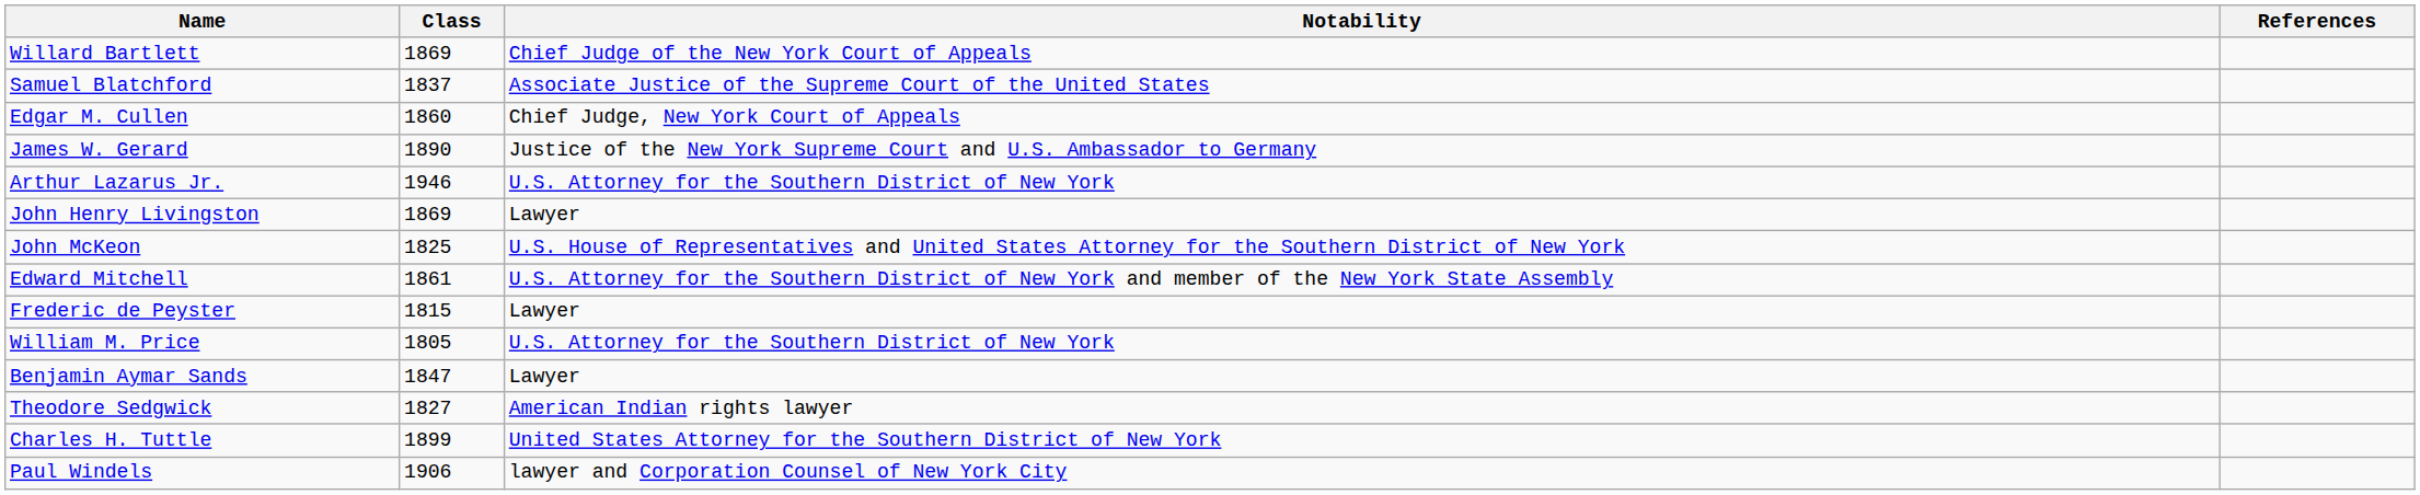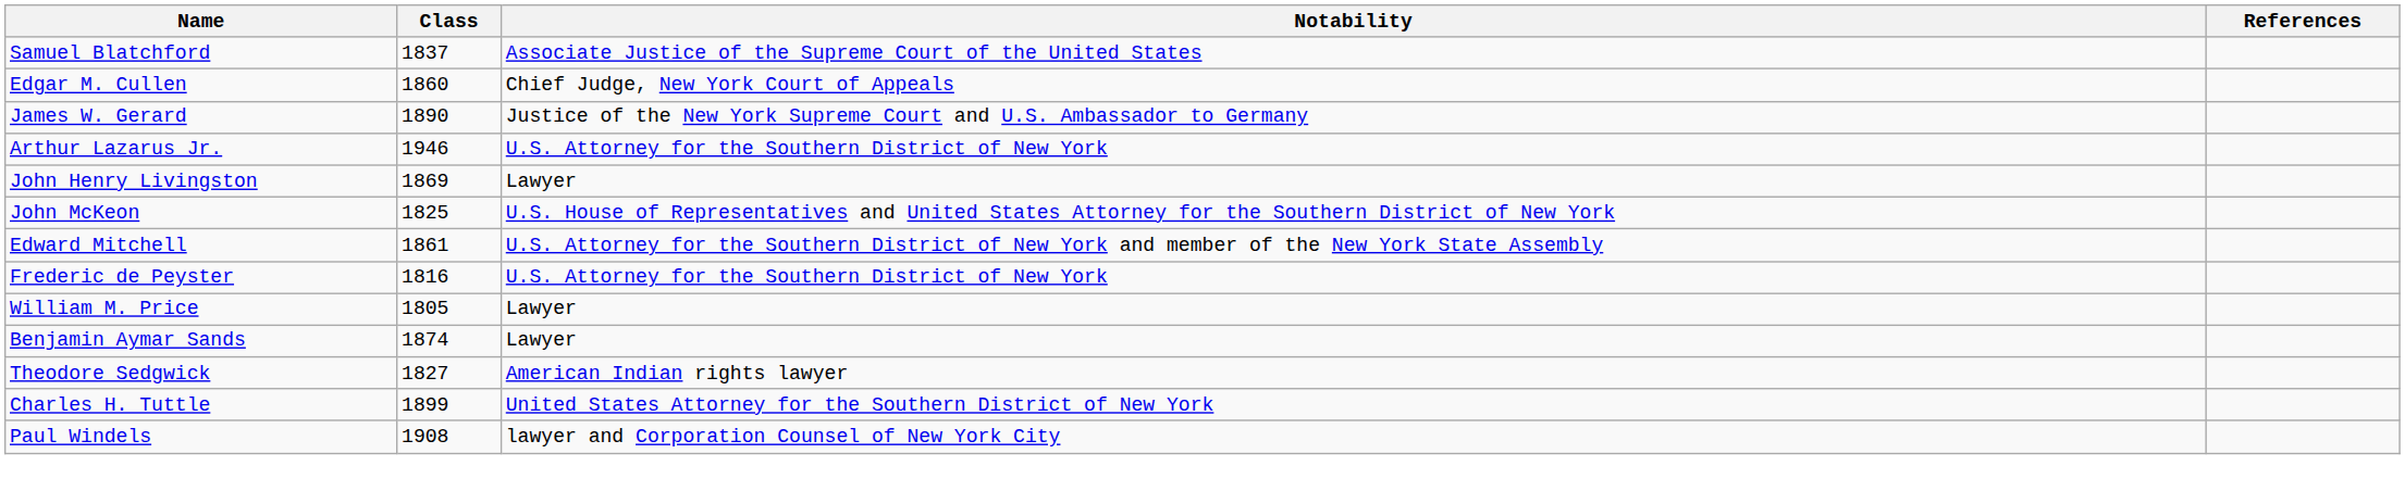- row: Willard Bartlett | 1869 | Chief Judge of the New York Court of Appeals
Frederic de Peyster | Class: 1815 -> 1816
Frederic de Peyster | Notability: Lawyer -> U.S. Attorney for the Southern District of New York
William M. Price | Notability: U.S. Attorney for the Southern District of New York -> Lawyer
Benjamin Aymar Sands | Class: 1847 -> 1874
Paul Windels | Class: 1906 -> 1908
